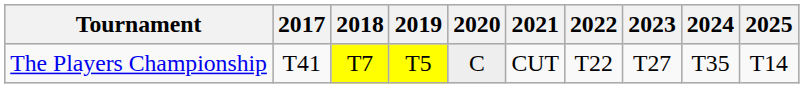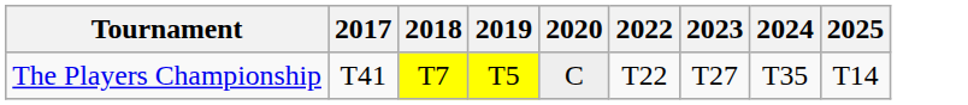- column: 2021 | CUT
